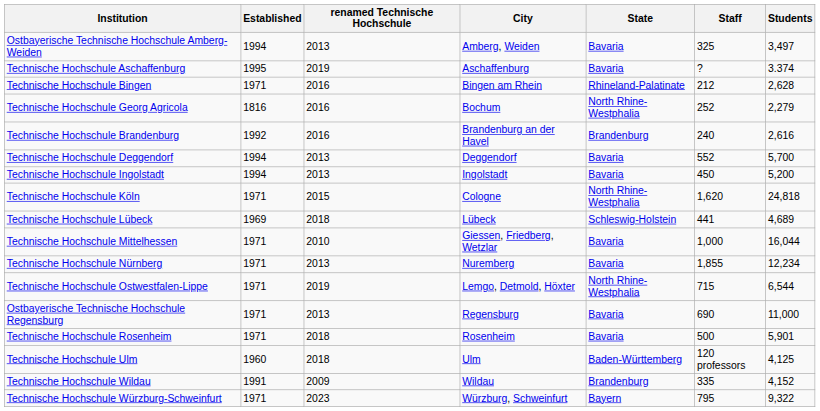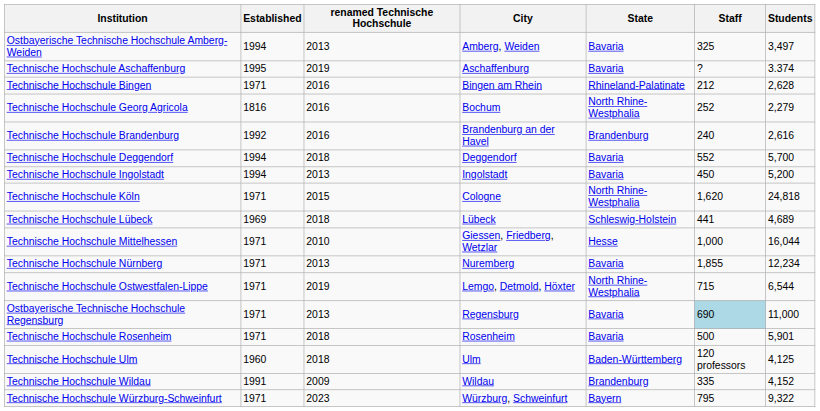Technische Hochschule Deggendorf | renamed Technische Hochschule: 2013 -> 2018
Technische Hochschule Mittelhessen | State: Bavaria -> Hesse
Ostbayerische Technische Hochschule Regensburg | Staff: no background -> lightblue background
